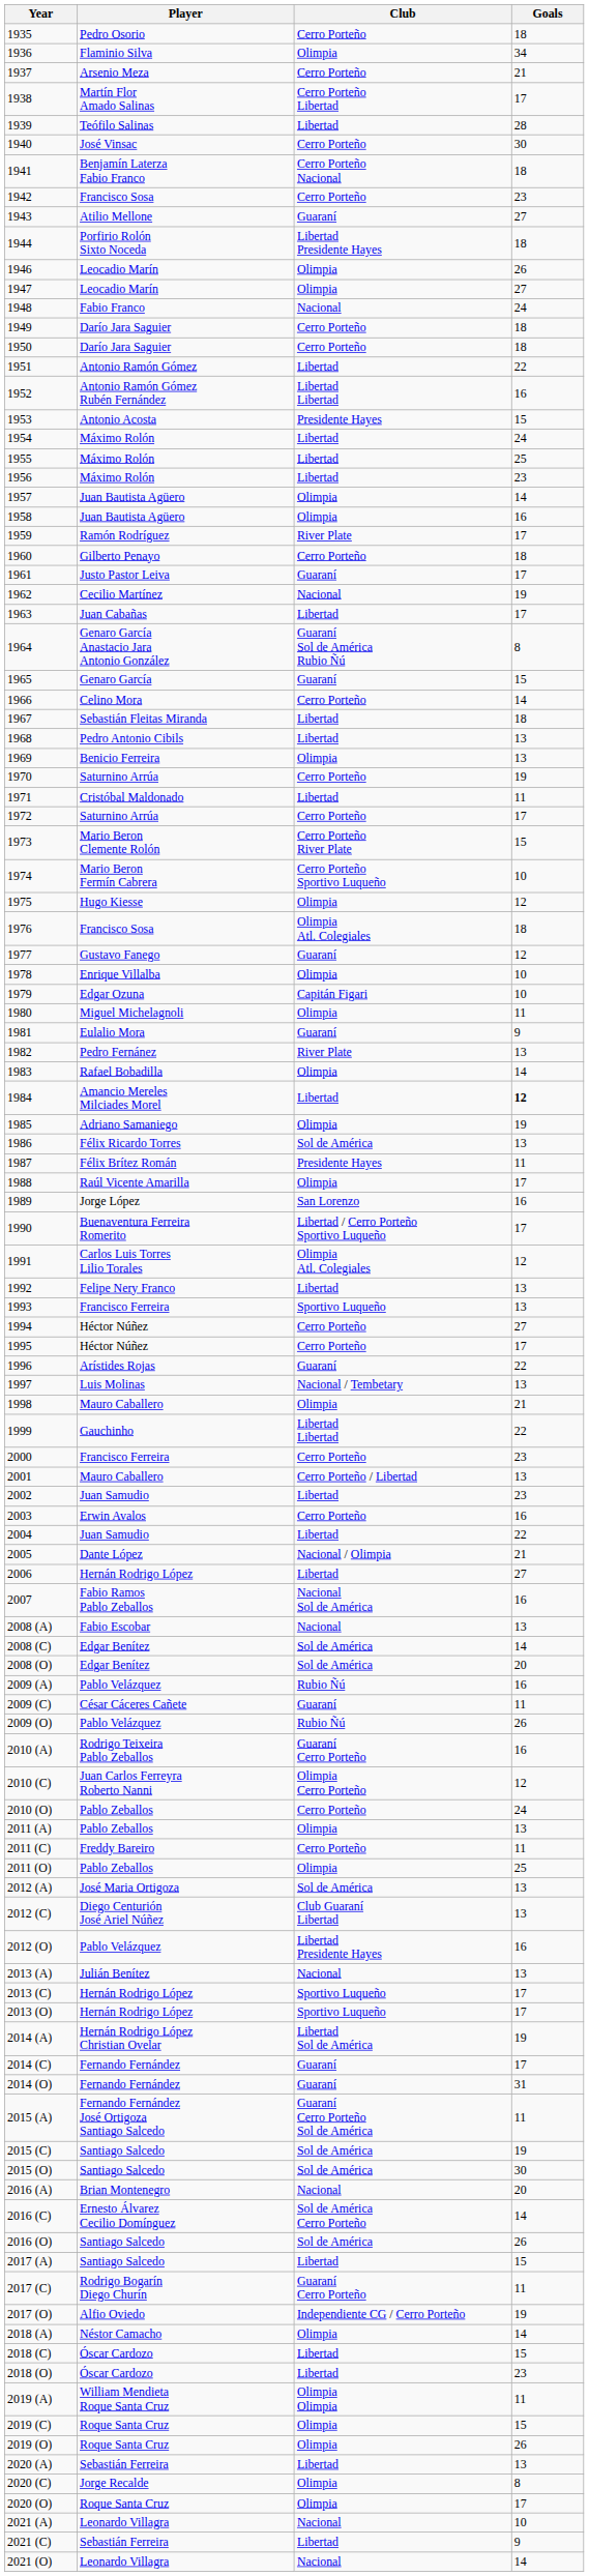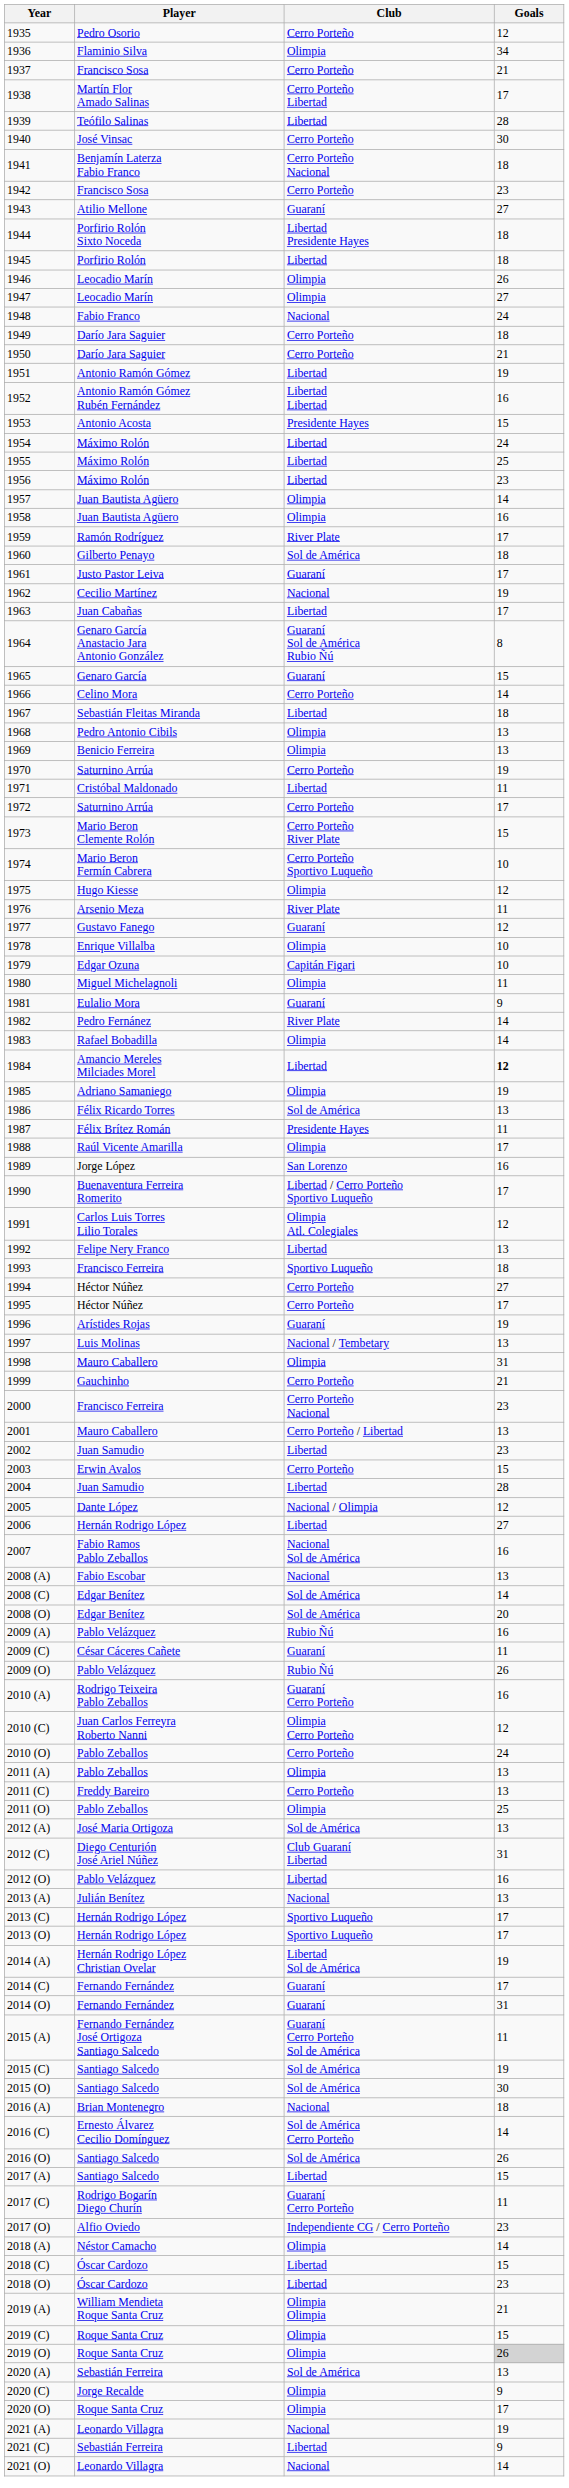1935 | Goals: 18 -> 12
1937 | Player: Arsenio Meza -> Francisco Sosa
+ row: 1945 | Porfirio Rolón | Libertad | 18
1950 | Goals: 18 -> 21
1951 | Goals: 22 -> 19
1960 | Club: Cerro Porteño -> Sol de América
1968 | Club: Libertad -> Olimpia
1976 | Player: Francisco Sosa -> Arsenio Meza
1976 | Club: Olimpia Atl. Colegiales -> River Plate
1976 | Goals: 18 -> 11
1982 | Goals: 13 -> 14
1993 | Goals: 13 -> 18
1996 | Goals: 22 -> 19
1998 | Goals: 21 -> 31
1999 | Club: Libertad Libertad -> Cerro Porteño
1999 | Goals: 22 -> 21
2000 | Club: Cerro Porteño -> Cerro Porteño Nacional
2003 | Goals: 16 -> 15
2004 | Goals: 22 -> 28
2005 | Goals: 21 -> 12
2011 (C) | Goals: 11 -> 13
2012 (C) | Goals: 13 -> 31
2012 (O) | Club: Libertad Presidente Hayes -> Libertad
2016 (A) | Goals: 20 -> 18
2017 (O) | Goals: 19 -> 23
2019 (A) | Goals: 11 -> 21
2019 (O) | Goals: no background -> lightgrey background
2020 (A) | Club: Libertad -> Sol de América
2020 (C) | Goals: 8 -> 9
2021 (A) | Goals: 10 -> 19
